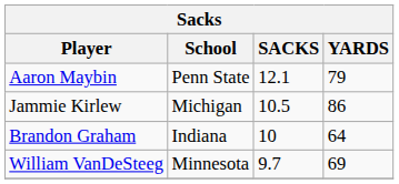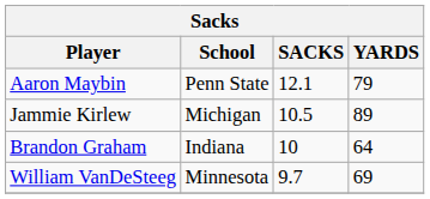Jammie Kirlew | YARDS: 86 -> 89
